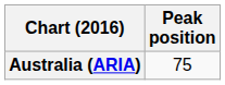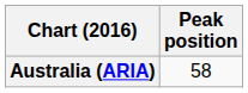Australia (ARIA) | Peak position: 75 -> 58
